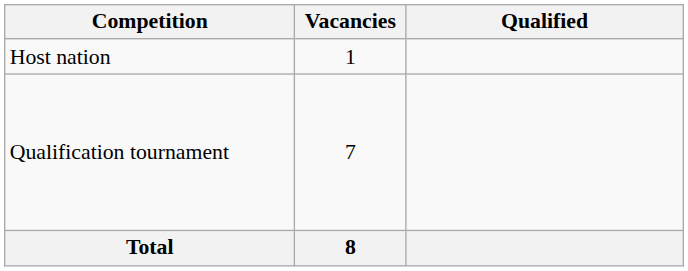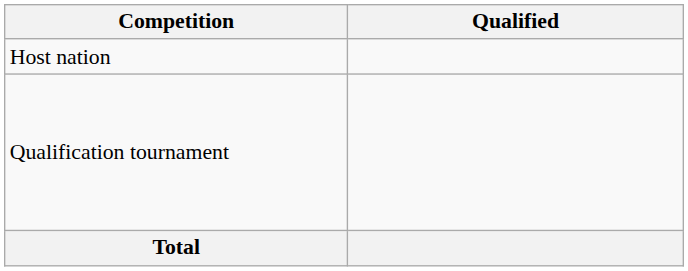- column: Vacancies | 1 | 7 | 8
